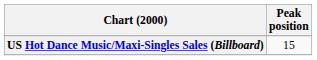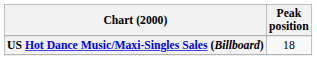US Hot Dance Music/Maxi-Singles Sales (Billboard) | Peak position: 15 -> 18
